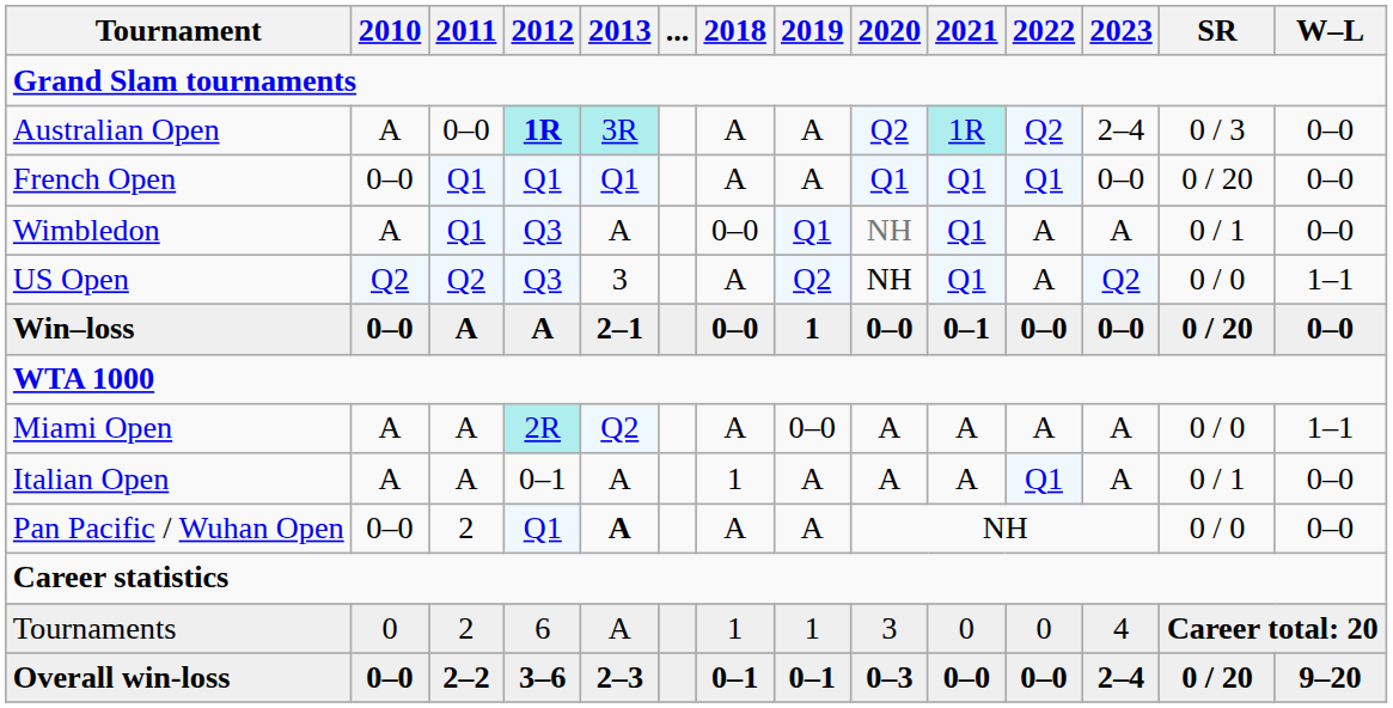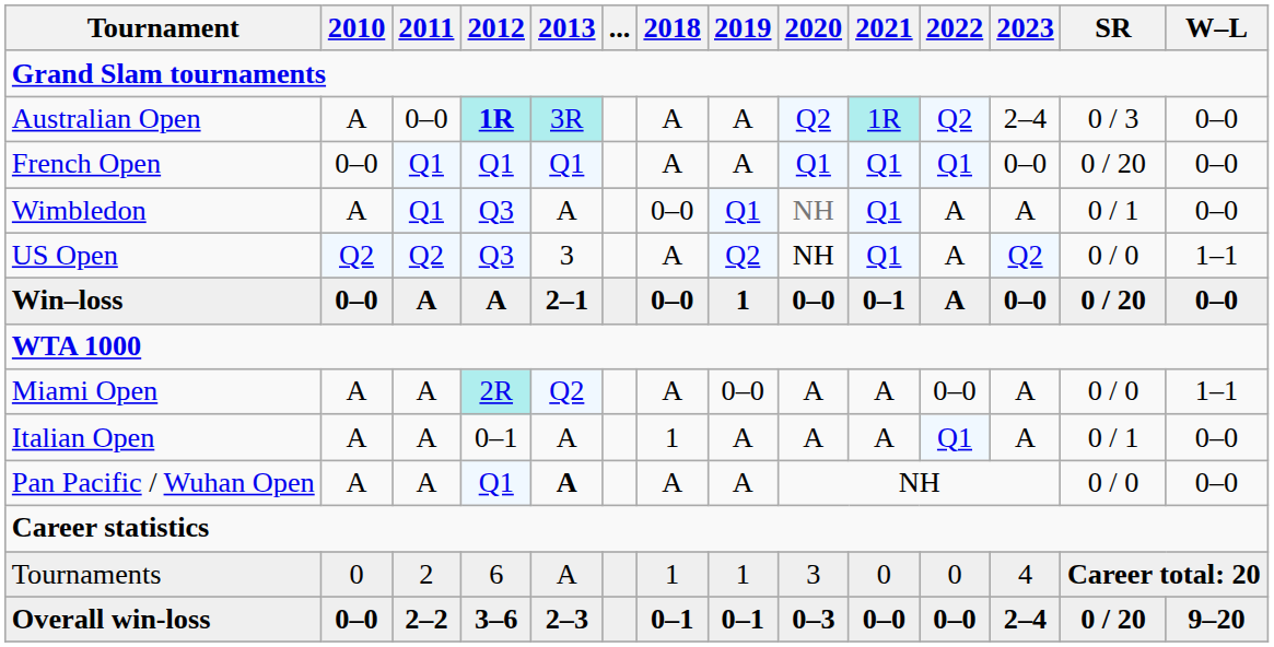Win–loss | 2022: 0–0 -> A
Miami Open | 2022: A -> 0–0
Pan Pacific / Wuhan Open | 2010: 0–0 -> A
Pan Pacific / Wuhan Open | 2011: 2 -> A
